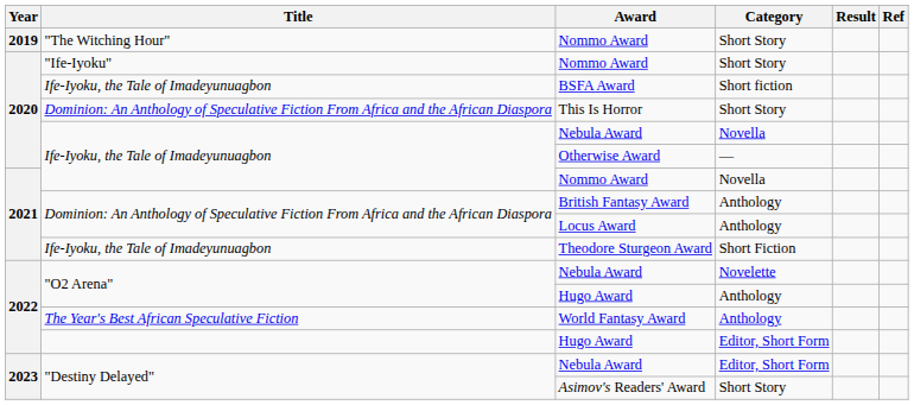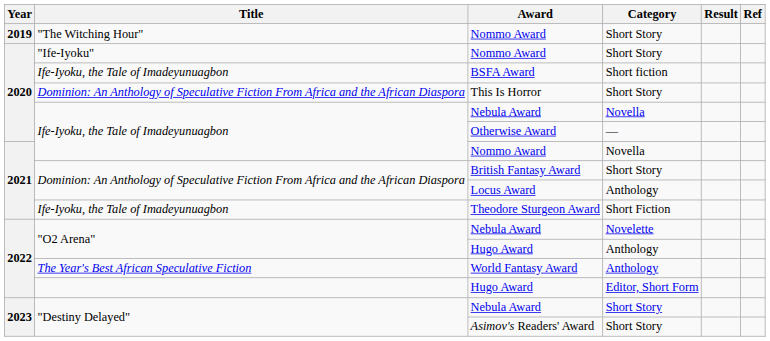British Fantasy Award | Category: Anthology -> Short Story
"Destiny Delayed" / Nebula Award | Category: Editor, Short Form -> Short Story
